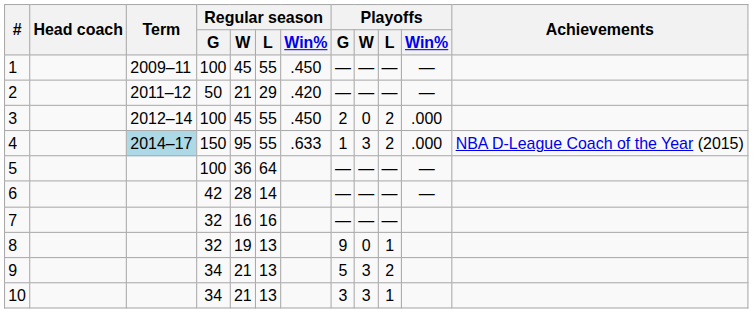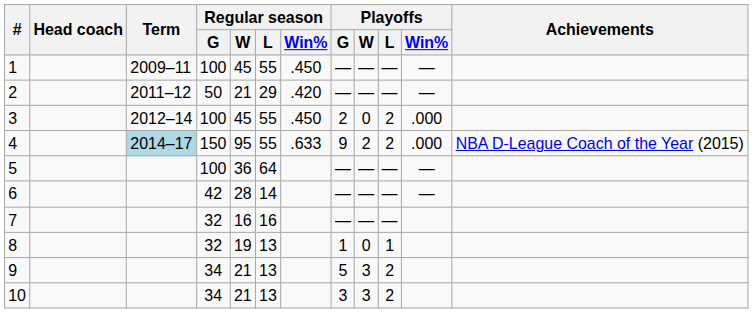4 | Playoffs / G: 1 -> 9
4 | Playoffs / W: 3 -> 2
8 | Playoffs / G: 9 -> 1
10 | Playoffs / L: 1 -> 2
